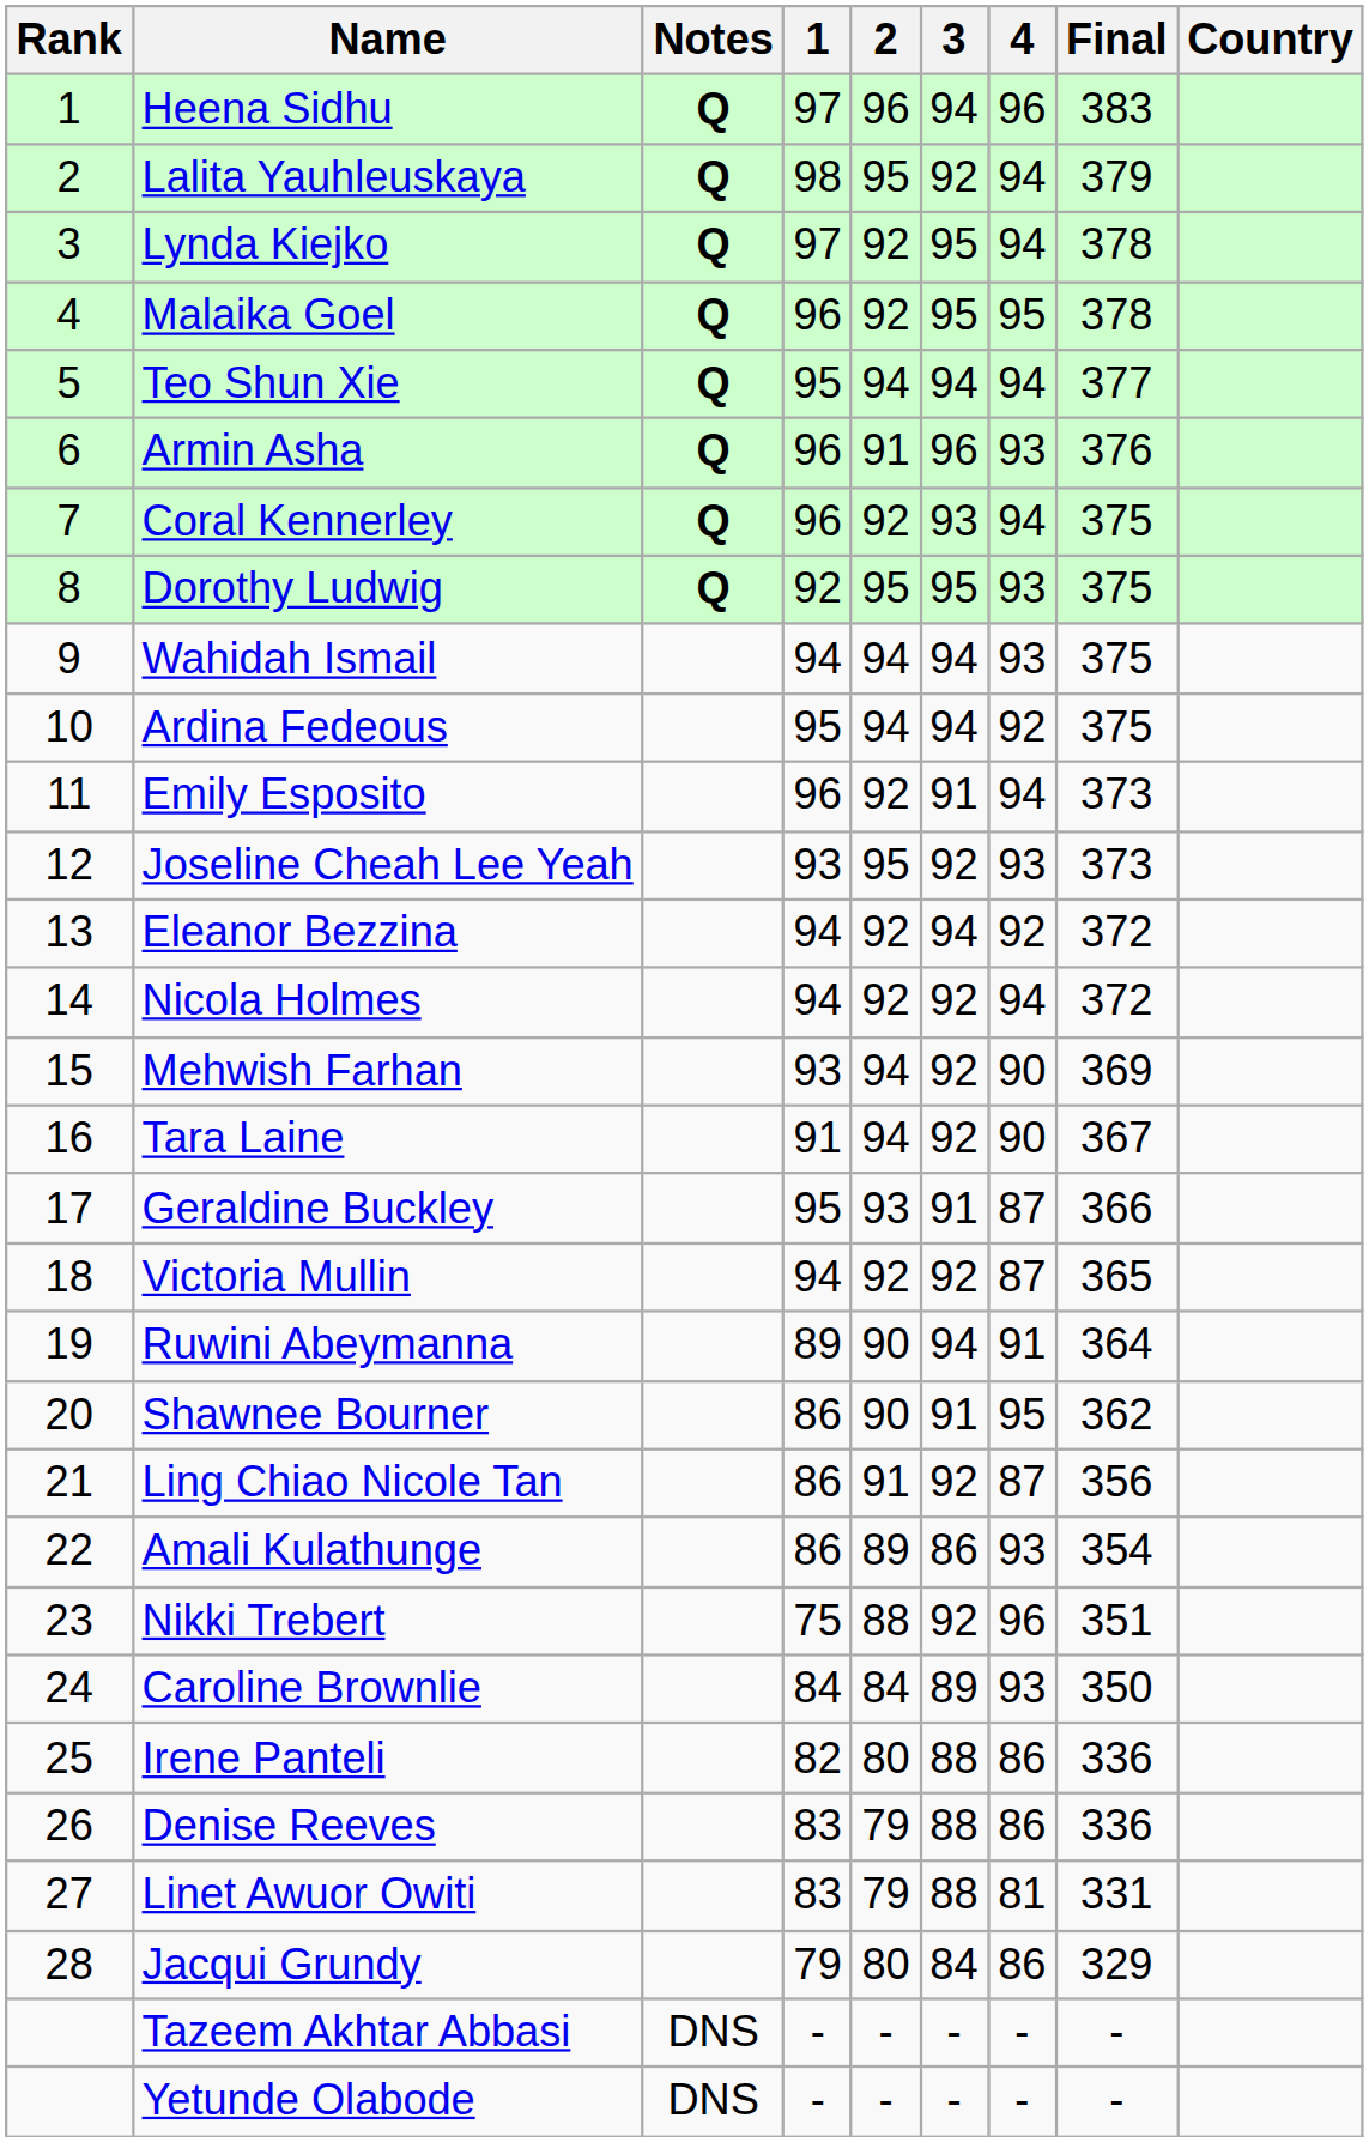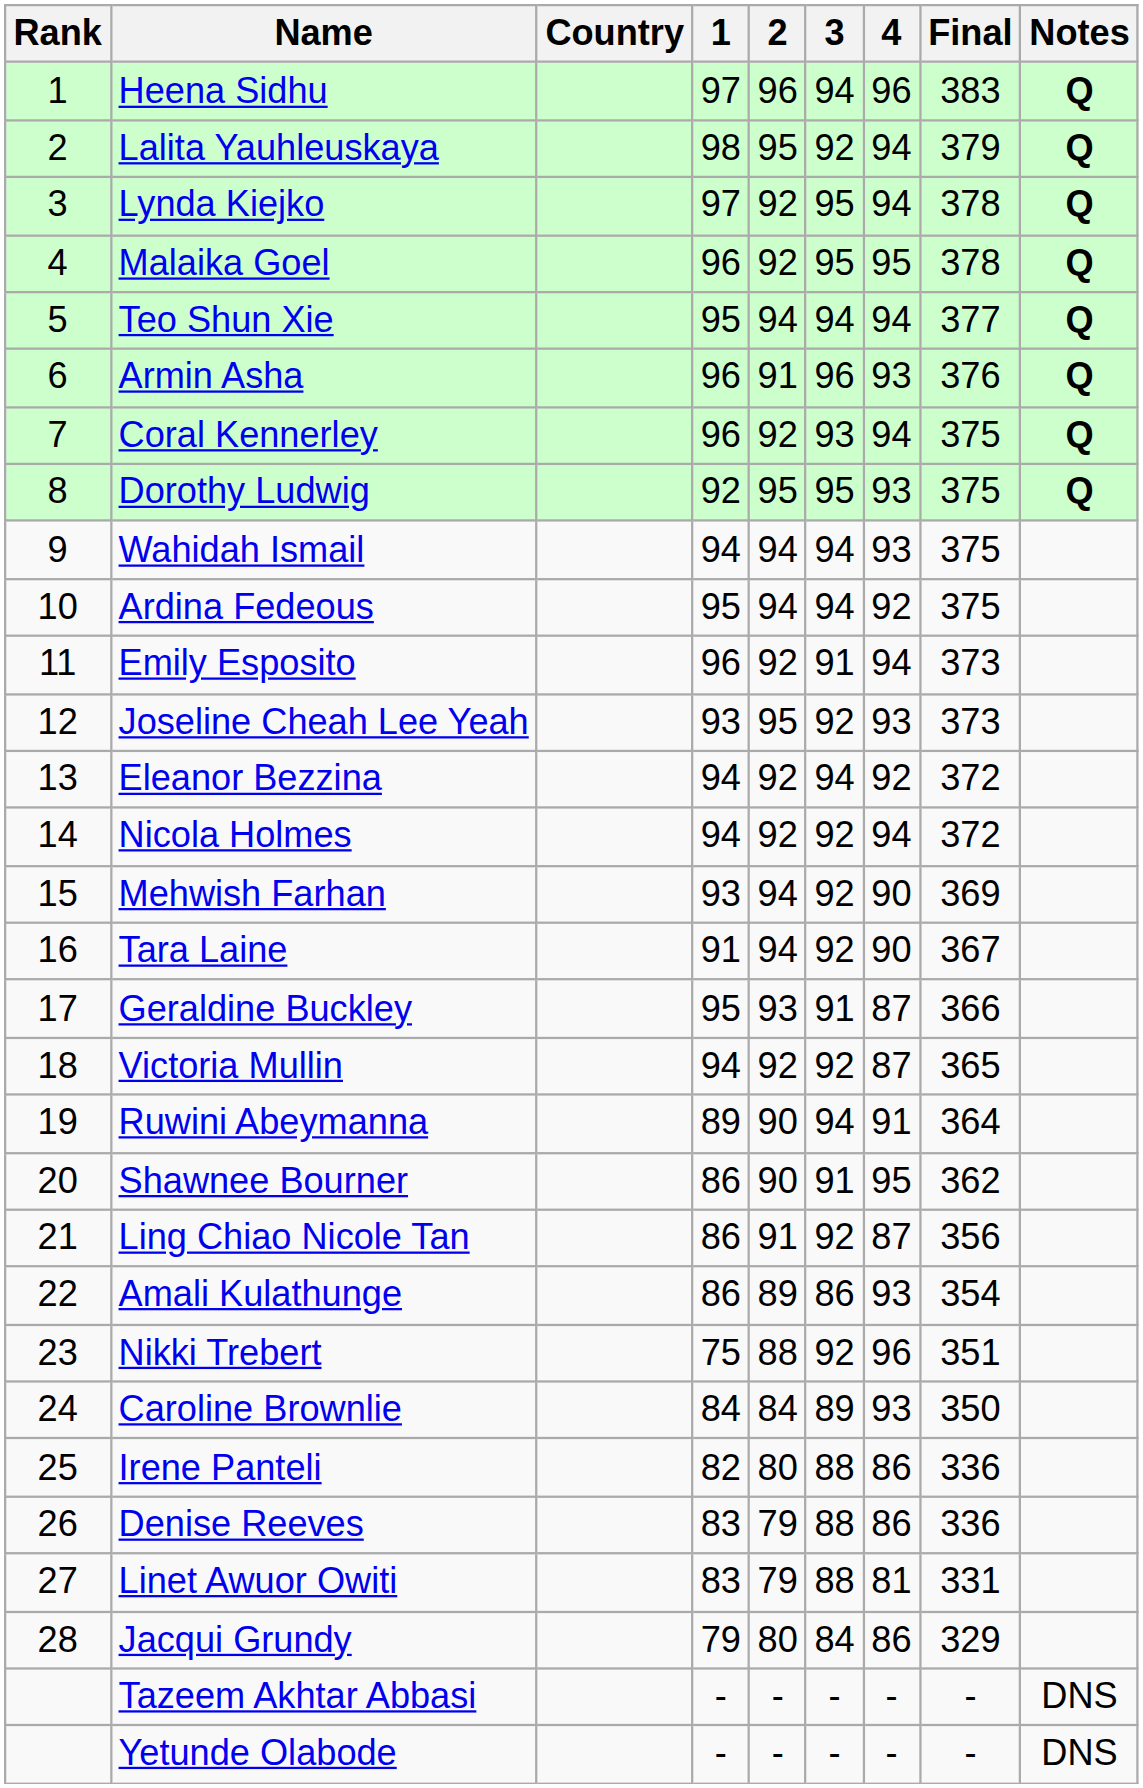columns swapped: Country <-> Notes
